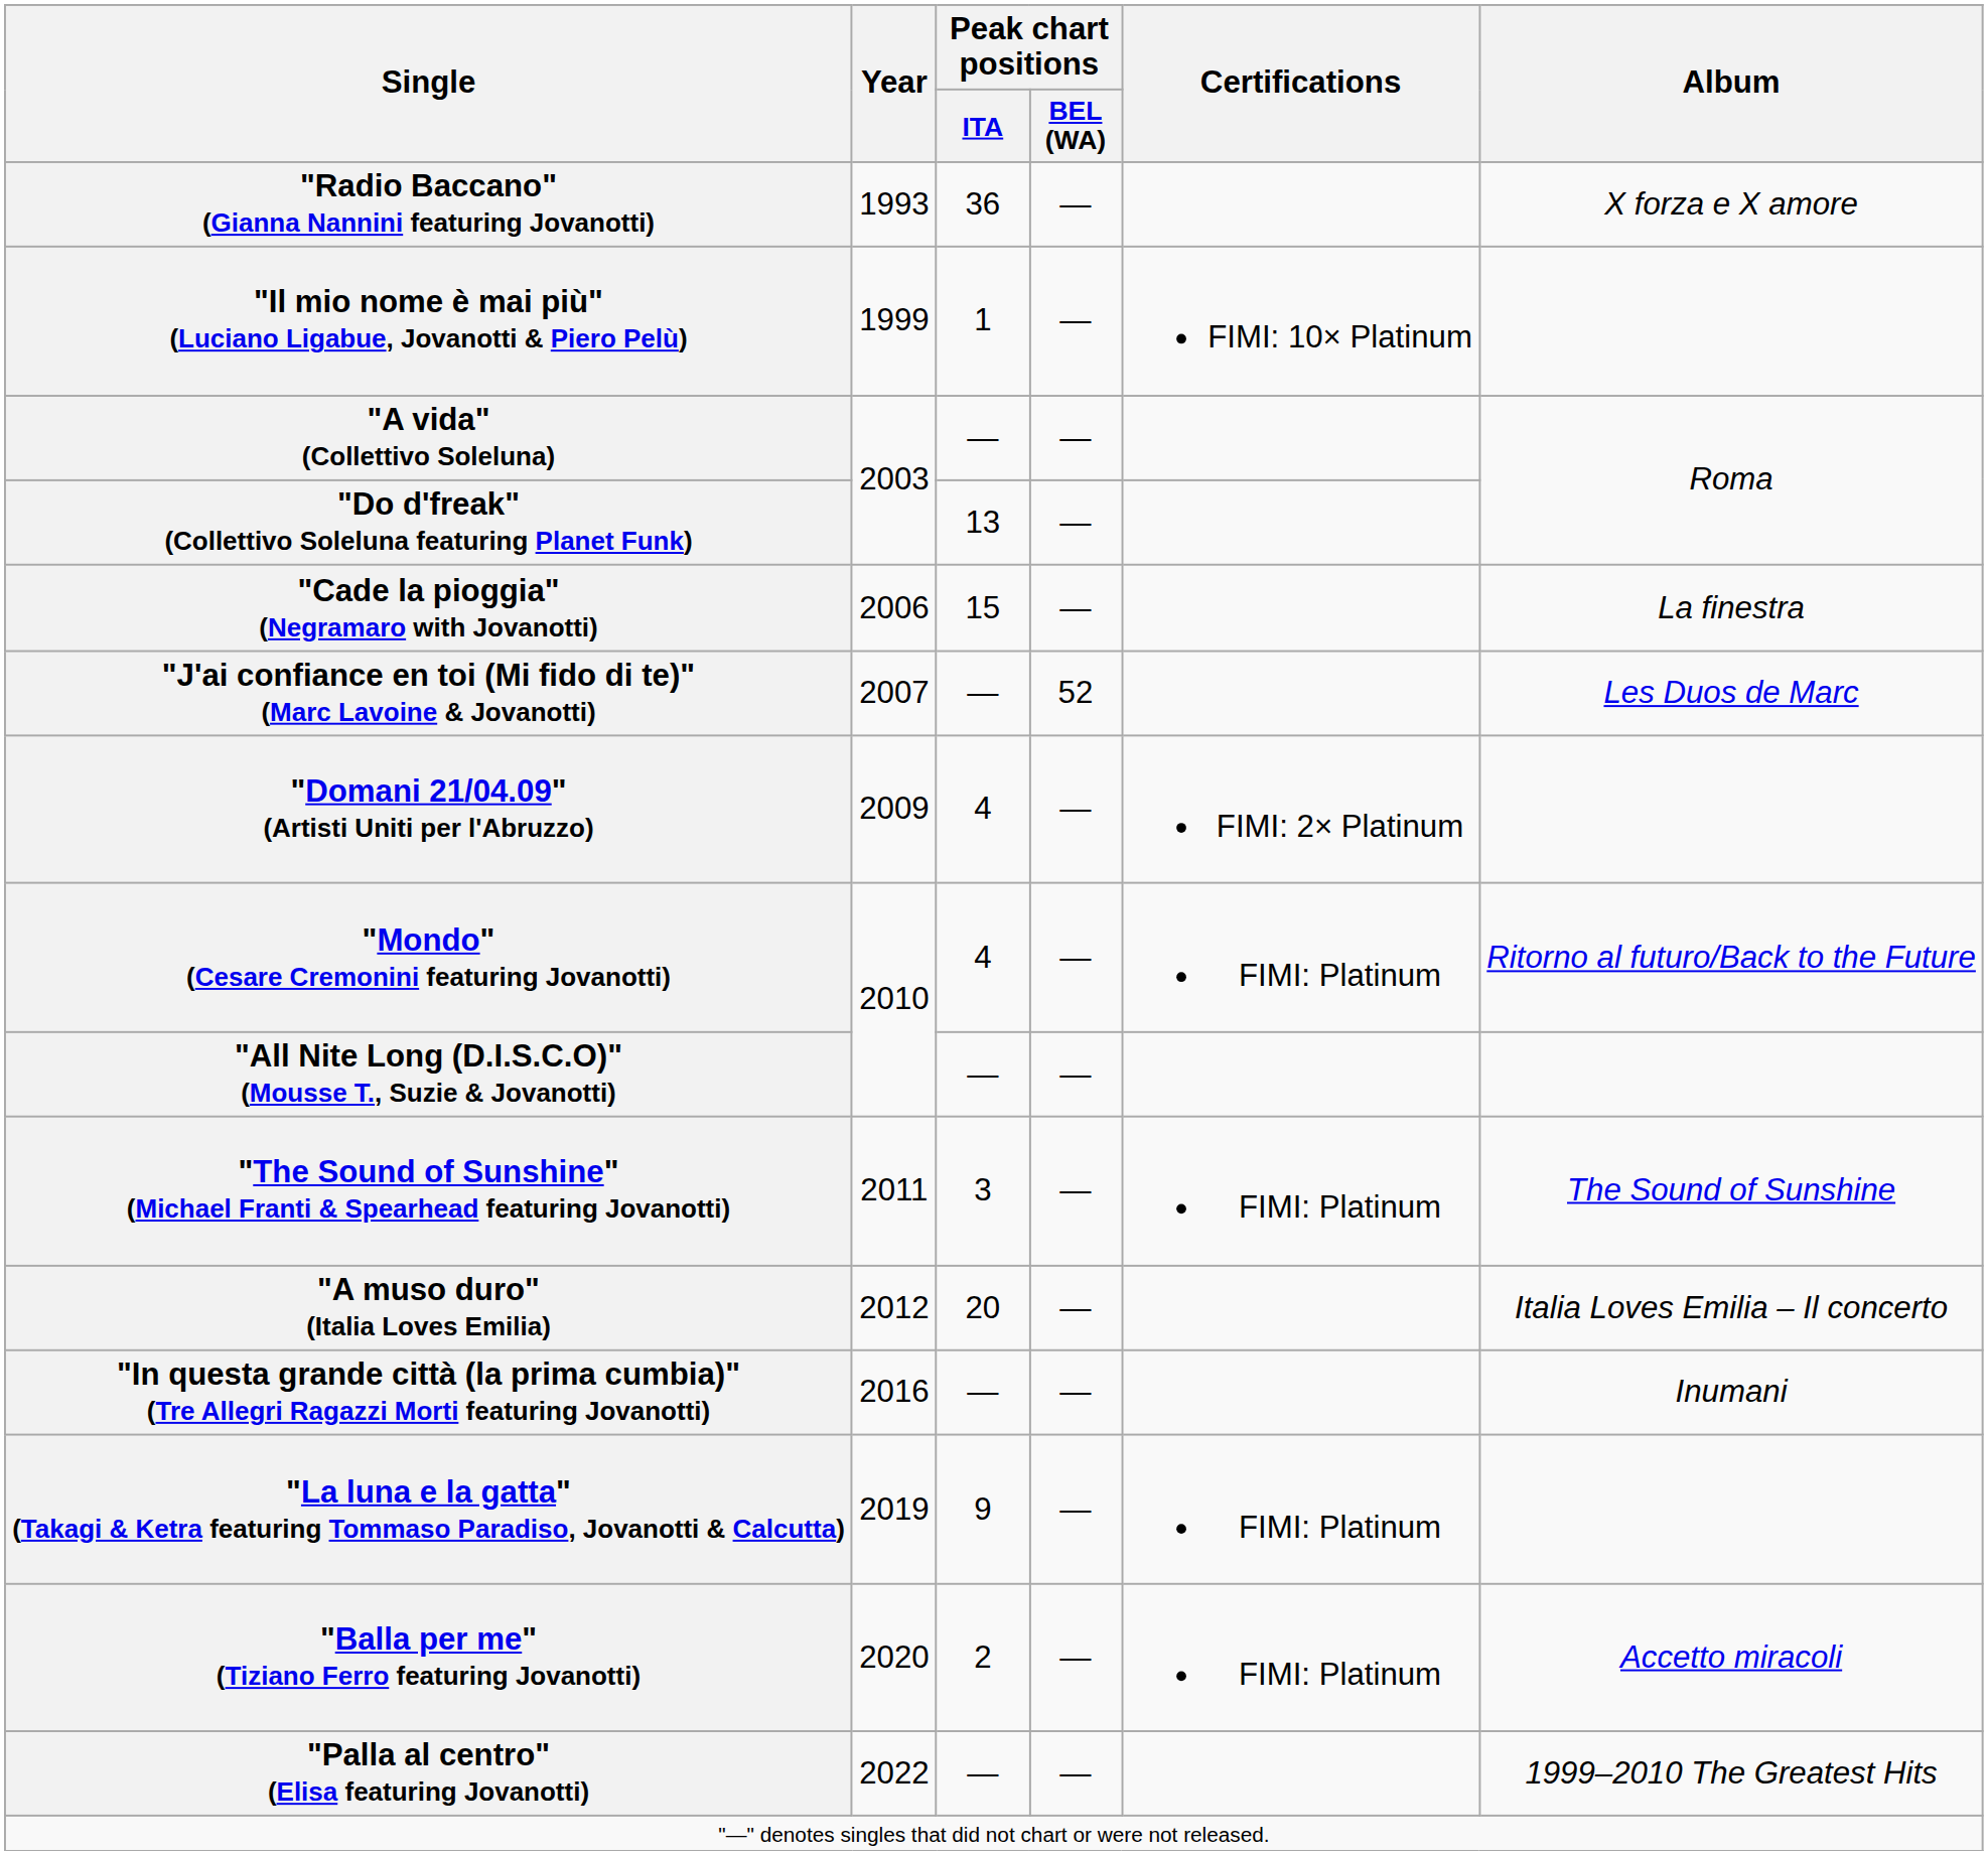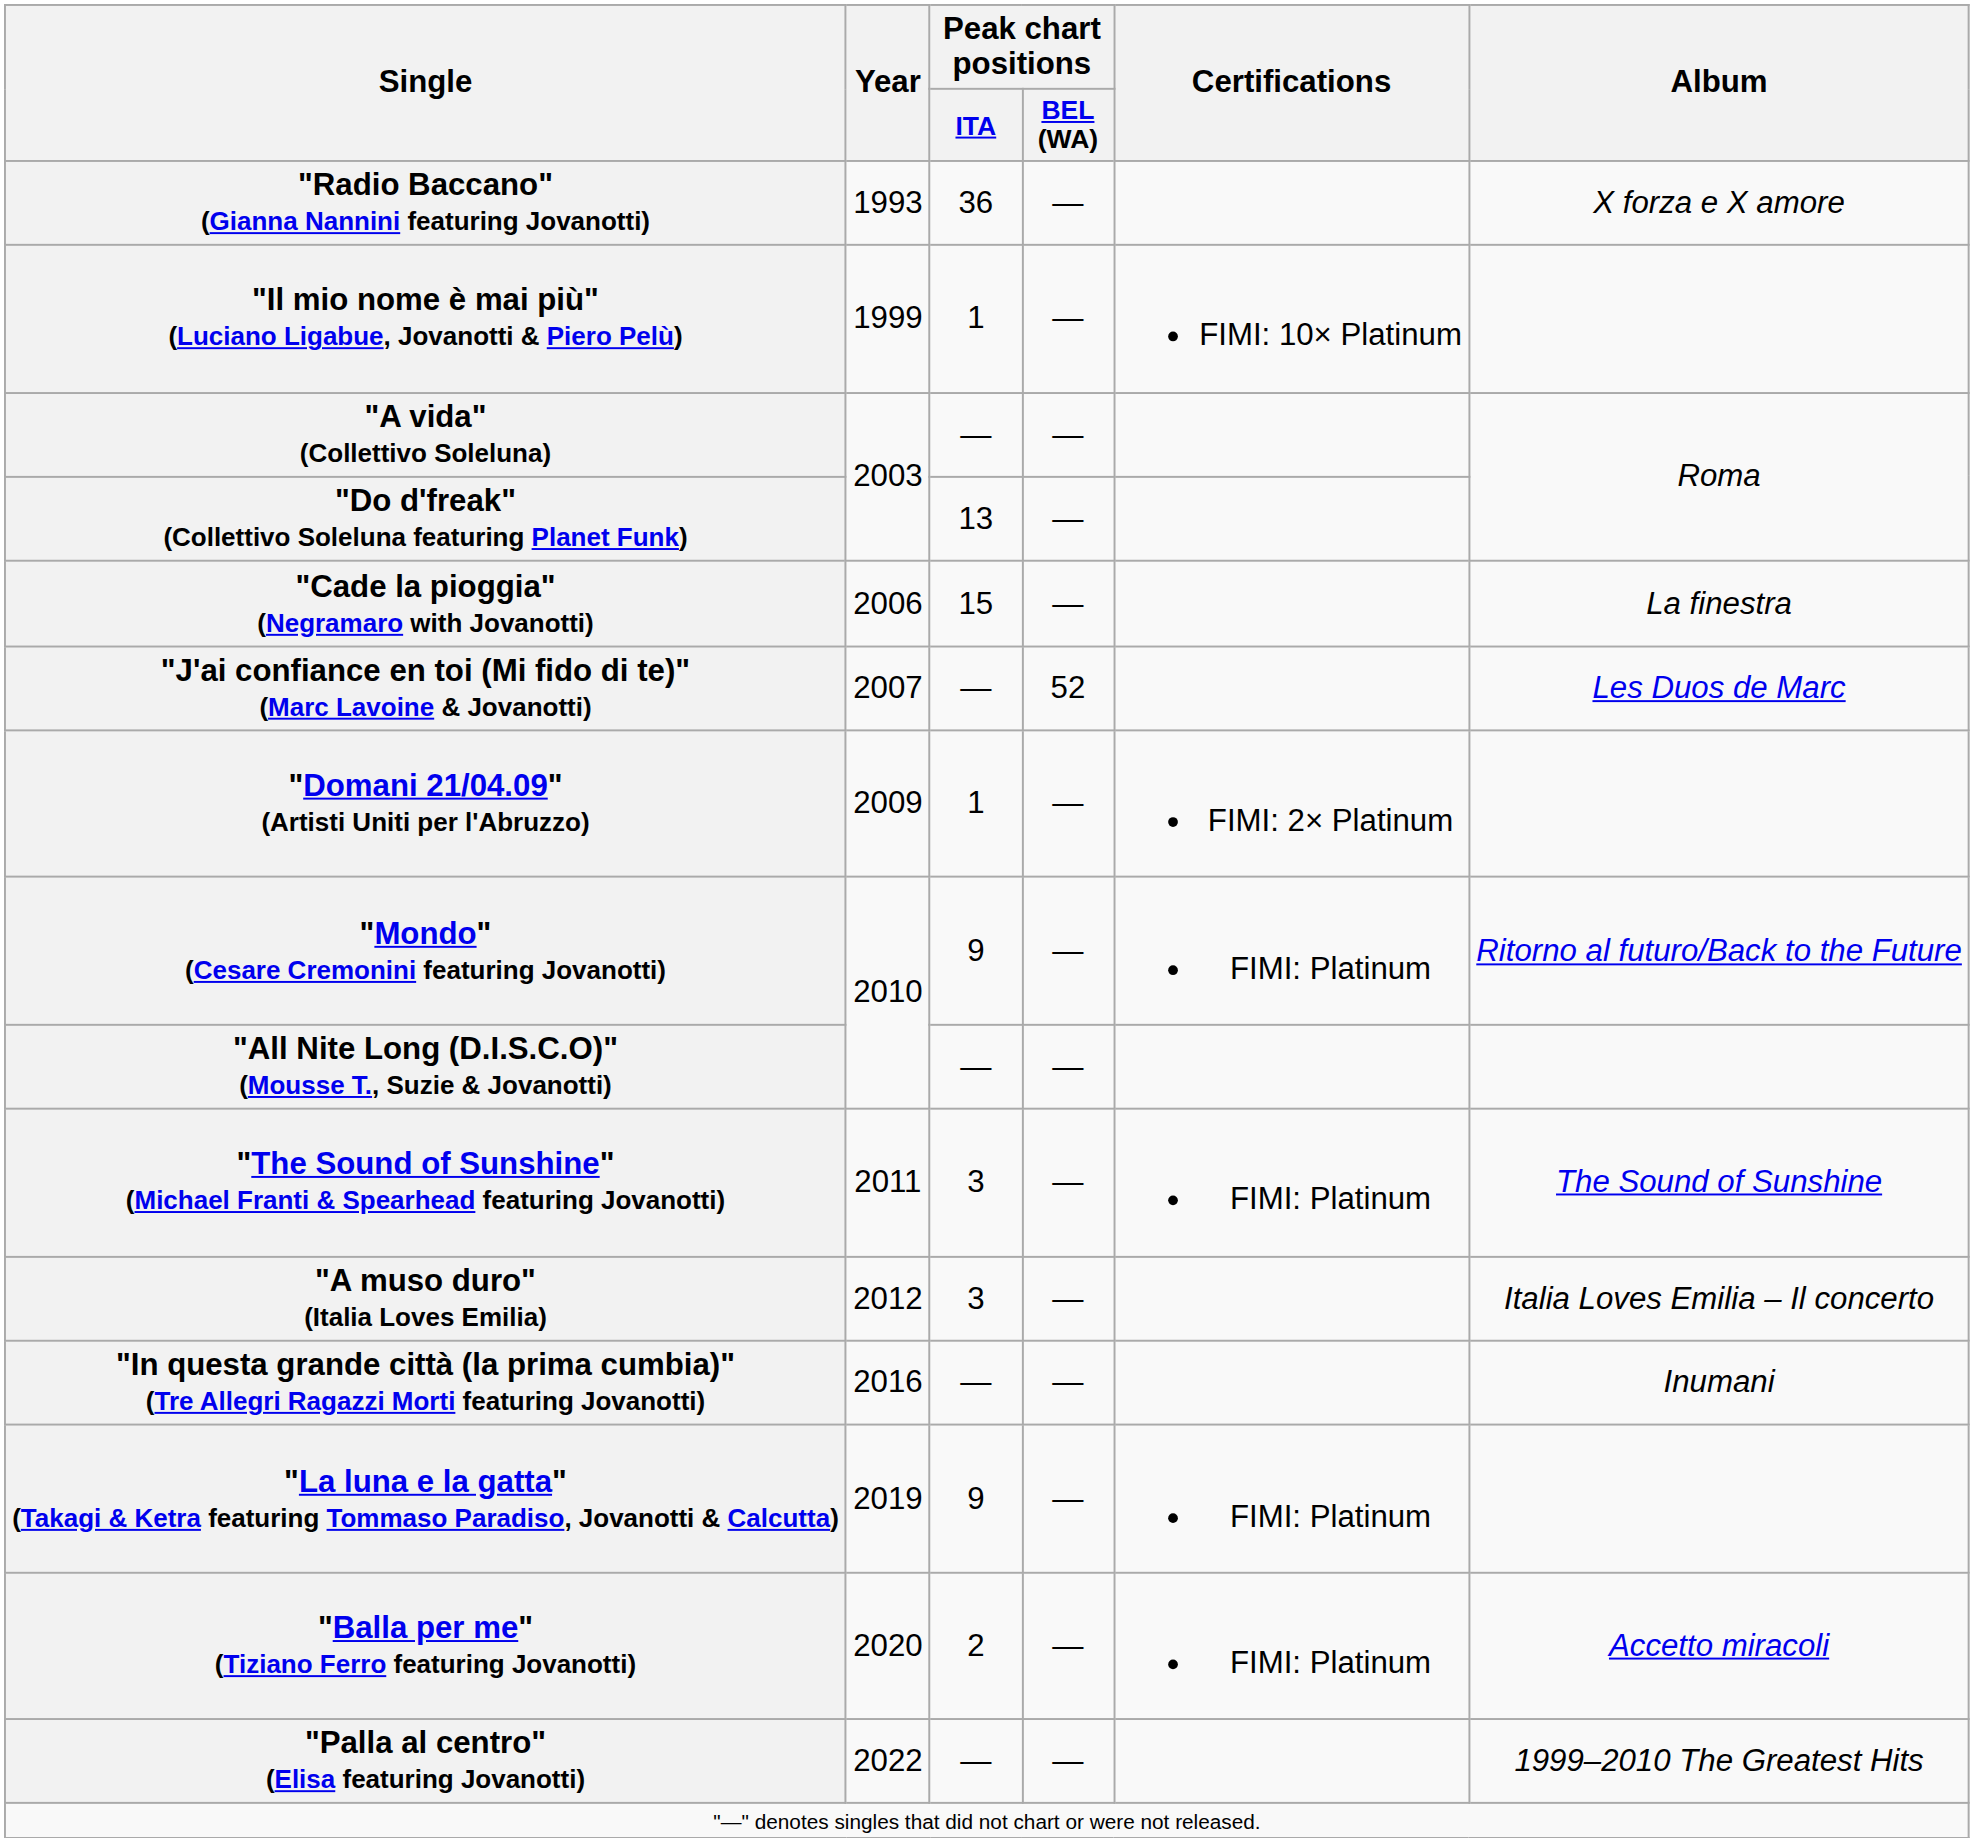"Domani 21/04.09" (Artisti Uniti per l'Abruzzo) | Peak chart positions / ITA: 4 -> 1
"Mondo" (Cesare Cremonini featuring Jovanotti) | Peak chart positions / ITA: 4 -> 9
"A muso duro" (Italia Loves Emilia) | Peak chart positions / ITA: 20 -> 3
